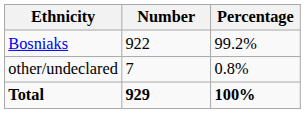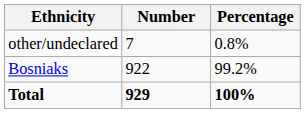rows swapped: Bosniaks <-> other/undeclared
